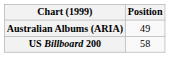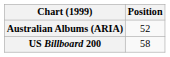Australian Albums (ARIA) | Position: 49 -> 52
